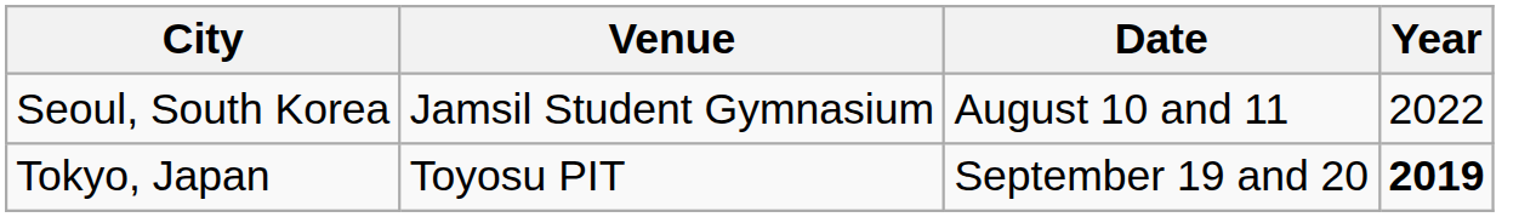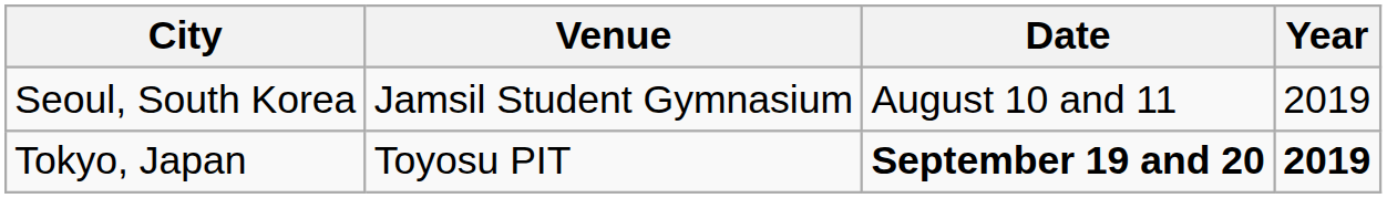Seoul, South Korea | Year: 2022 -> 2019
Tokyo, Japan | Date: normal -> bold
